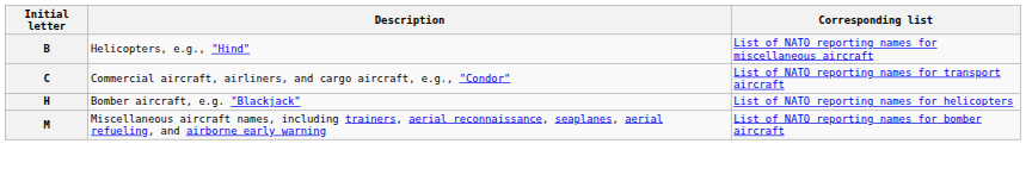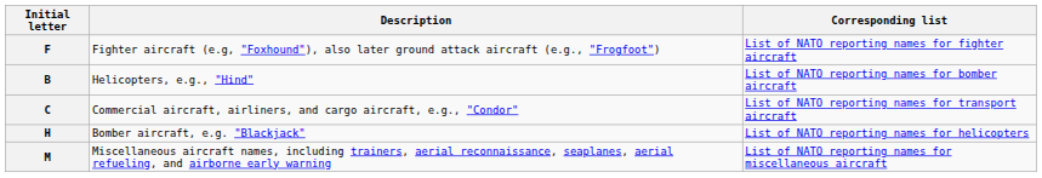+ row: F | Fighter aircraft (e.g, "Foxhound"), also later ground attack aircraft (e.g., "Frogfoot") | List of NATO reporting names for fighter aircraft
B | Corresponding list: List of NATO reporting names for miscellaneous aircraft -> List of NATO reporting names for bomber aircraft
M | Corresponding list: List of NATO reporting names for bomber aircraft -> List of NATO reporting names for miscellaneous aircraft
